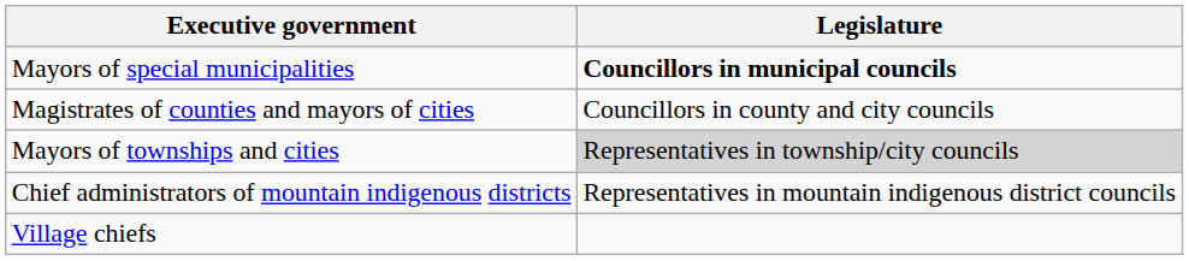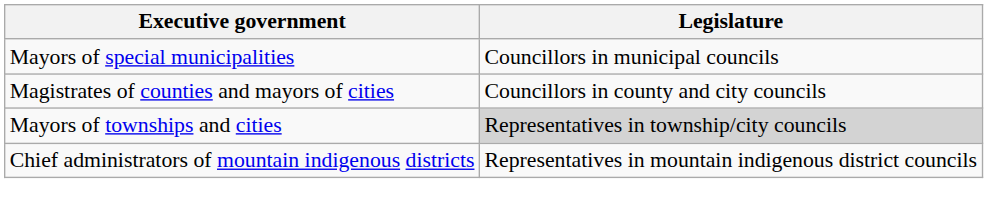Mayors of special municipalities | Legislature: bold -> normal
- row: Village chiefs
